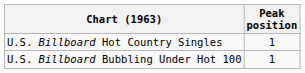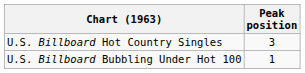U.S. Billboard Hot Country Singles | Peak position: 1 -> 3
